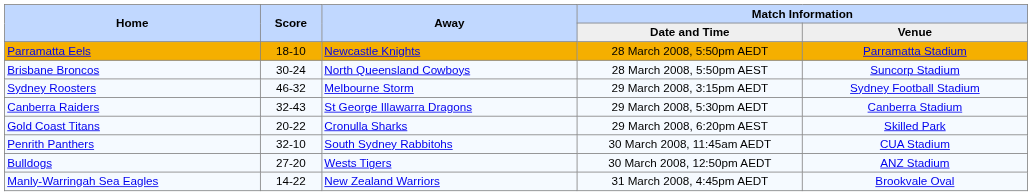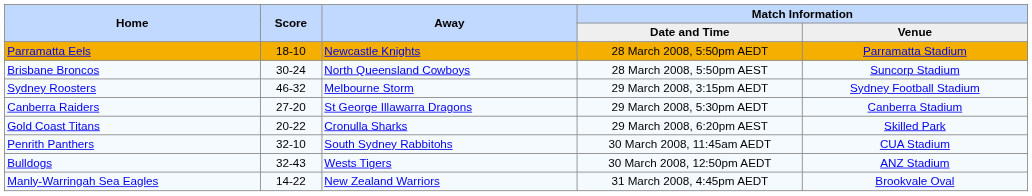Canberra Raiders | Score: 32-43 -> 27-20
Bulldogs | Score: 27-20 -> 32-43
